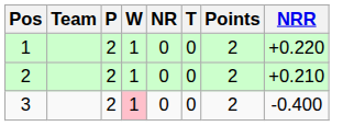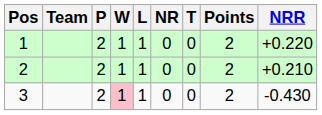+ column: L | 1 | 1 | 1
3 | NRR: -0.400 -> -0.430
